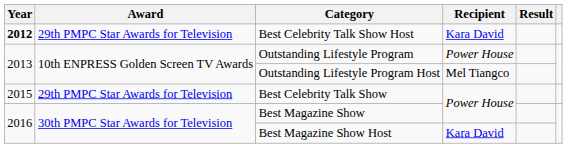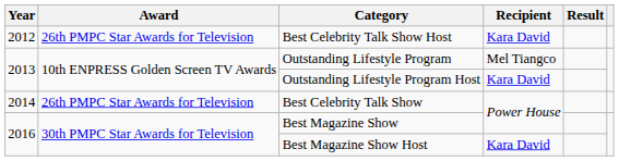Best Celebrity Talk Show Host | Year: bold -> normal
Best Celebrity Talk Show Host | Award: 29th PMPC Star Awards for Television -> 26th PMPC Star Awards for Television
Outstanding Lifestyle Program | Recipient: Power House -> Mel Tiangco
Outstanding Lifestyle Program Host | Recipient: Mel Tiangco -> Kara David
Best Celebrity Talk Show | Year: 2015 -> 2014
Best Celebrity Talk Show | Award: 29th PMPC Star Awards for Television -> 26th PMPC Star Awards for Television
